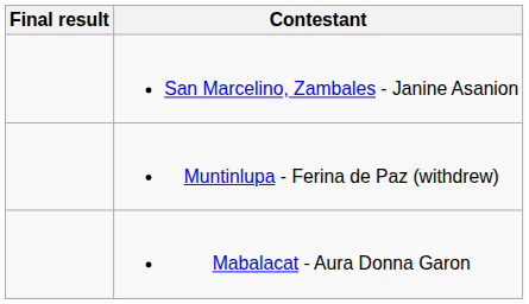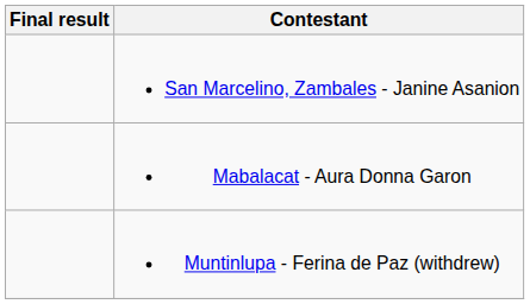rows swapped: Muntinlupa - Ferina de Paz (withdrew) <-> Mabalacat - Aura Donna Garon
